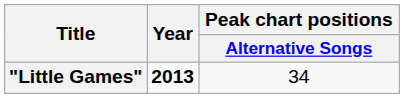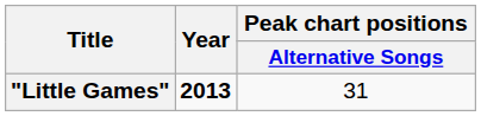"Little Games" | Peak chart positions / Alternative Songs: 34 -> 31
